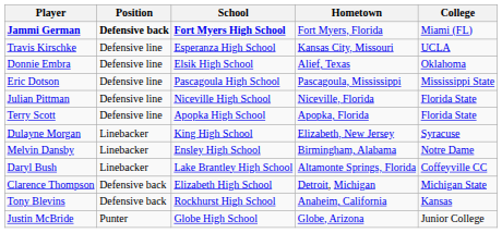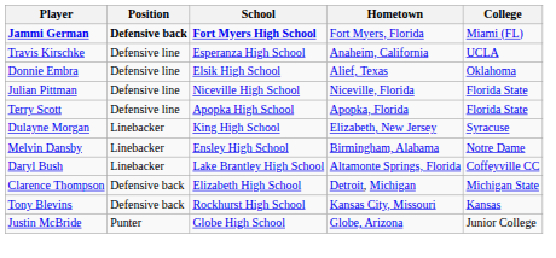Travis Kirschke | Hometown: Kansas City, Missouri -> Anaheim, California
- row: Eric Dotson | Defensive line | Pascagoula High School | Pascagoula, Mississippi | Mississippi State
Tony Blevins | Hometown: Anaheim, California -> Kansas City, Missouri
